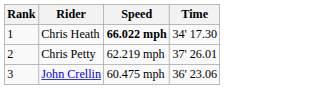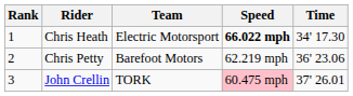+ column: Team | Electric Motorsport | Barefoot Motors | TORK
Chris Petty | Time: 37' 26.01 -> 36' 23.06
John Crellin | Speed: no background -> pink background
John Crellin | Time: 36' 23.06 -> 37' 26.01
